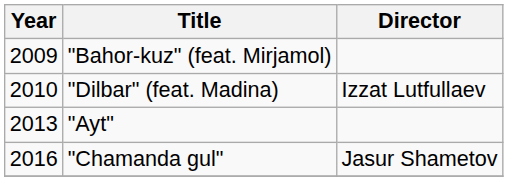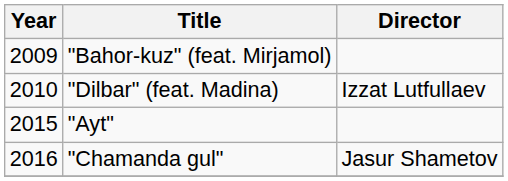"Ayt" | Year: 2013 -> 2015
